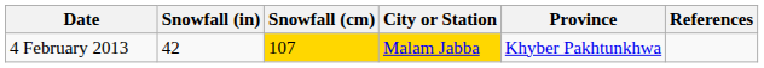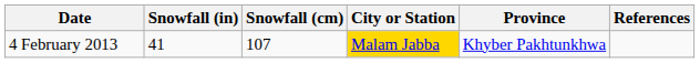4 February 2013 | Snowfall (in): 42 -> 41
4 February 2013 | Snowfall (cm): gold background -> no background
